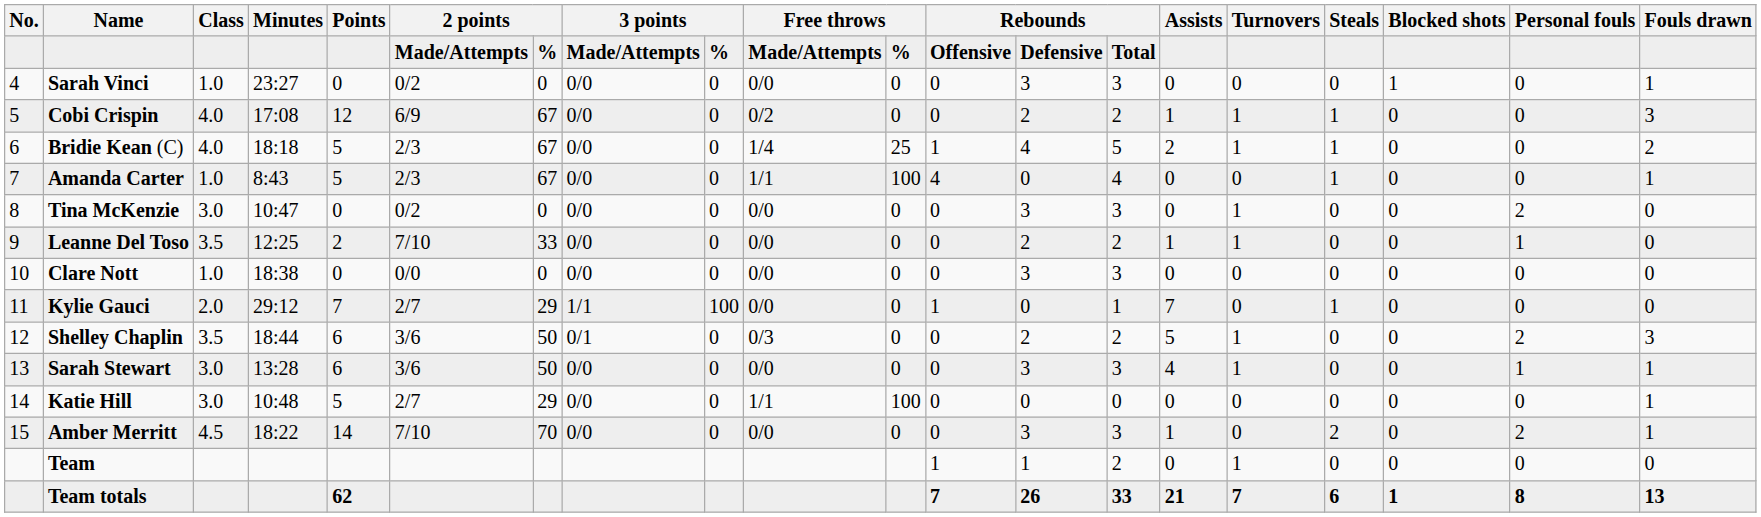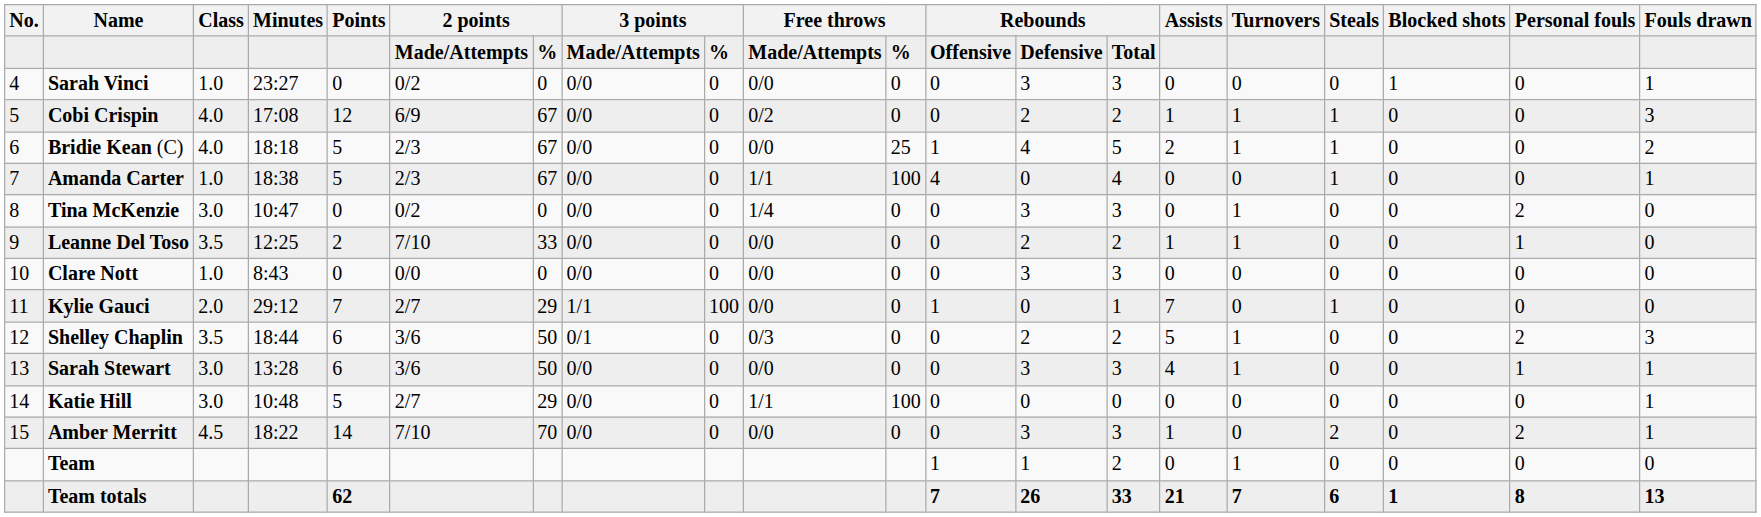Bridie Kean (C) | column 10: 1/4 -> 0/0
Amanda Carter | Minutes: 8:43 -> 18:38
Tina McKenzie | column 10: 0/0 -> 1/4
Clare Nott | Minutes: 18:38 -> 8:43
